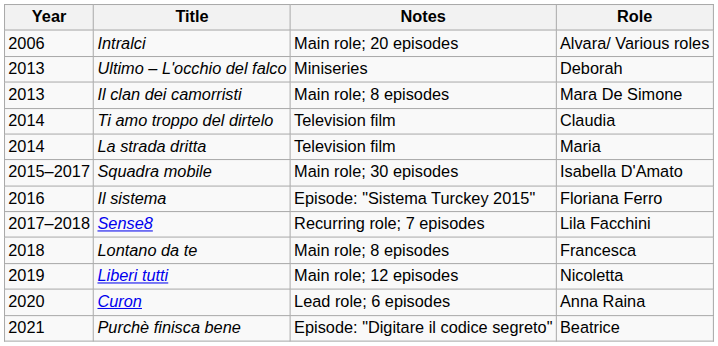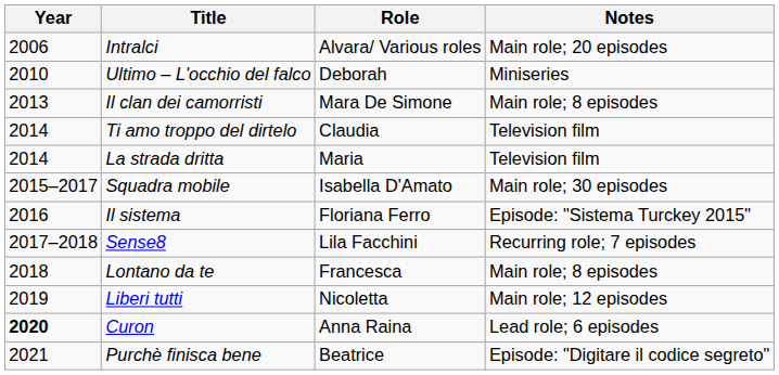columns swapped: Role <-> Notes
Ultimo – L'occhio del falco | Year: 2013 -> 2010
Curon | Year: normal -> bold
